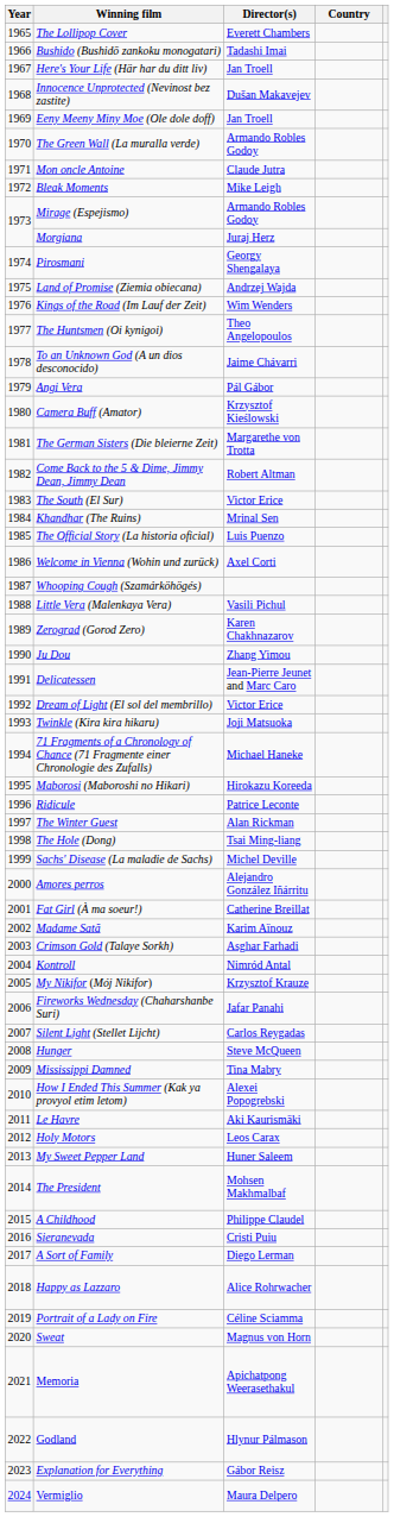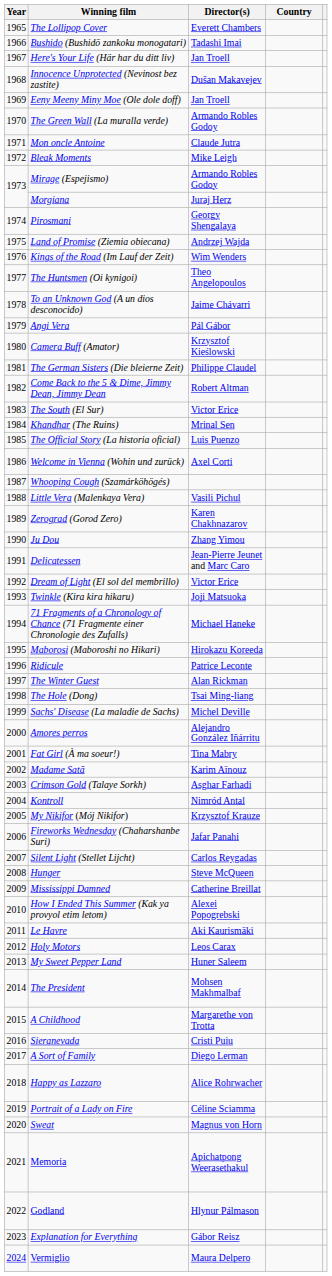The German Sisters (Die bleierne Zeit) | Director(s): Margarethe von Trotta -> Philippe Claudel
Fat Girl (À ma soeur!) | Director(s): Catherine Breillat -> Tina Mabry
Mississippi Damned | Director(s): Tina Mabry -> Catherine Breillat
A Childhood | Director(s): Philippe Claudel -> Margarethe von Trotta
